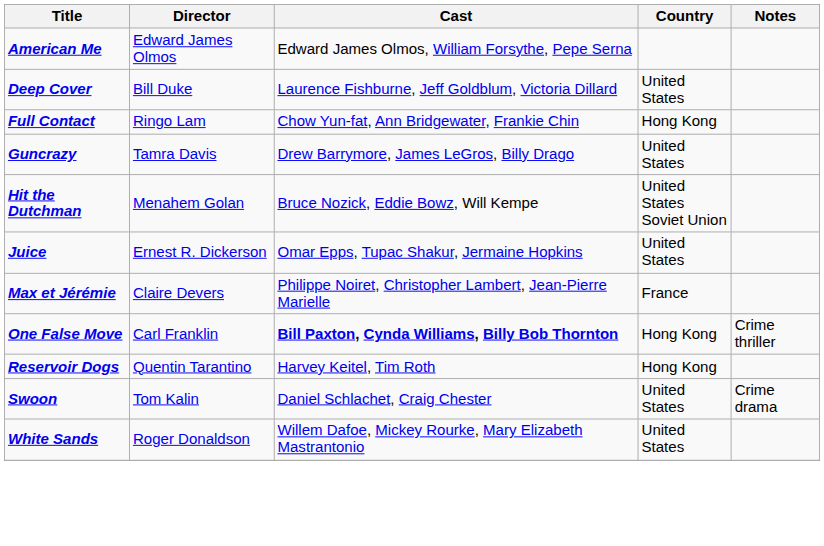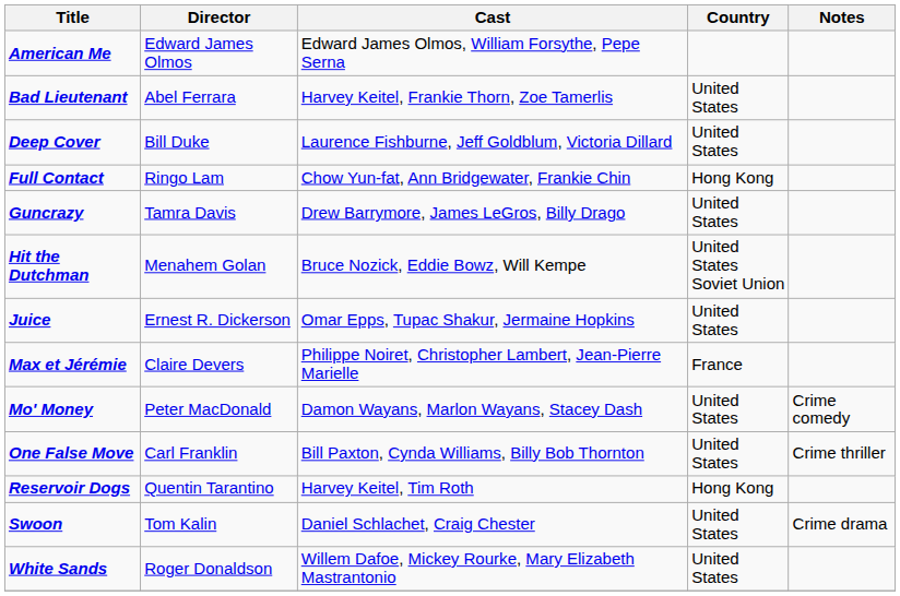+ row: Bad Lieutenant | Abel Ferrara | Harvey Keitel, Frankie Thorn, Zoe Tamerlis | United States
+ row: Mo' Money | Peter MacDonald | Damon Wayans, Marlon Wayans, Stacey Dash | United States | Crime comedy
One False Move | Cast: bold -> normal
One False Move | Country: Hong Kong -> United States
